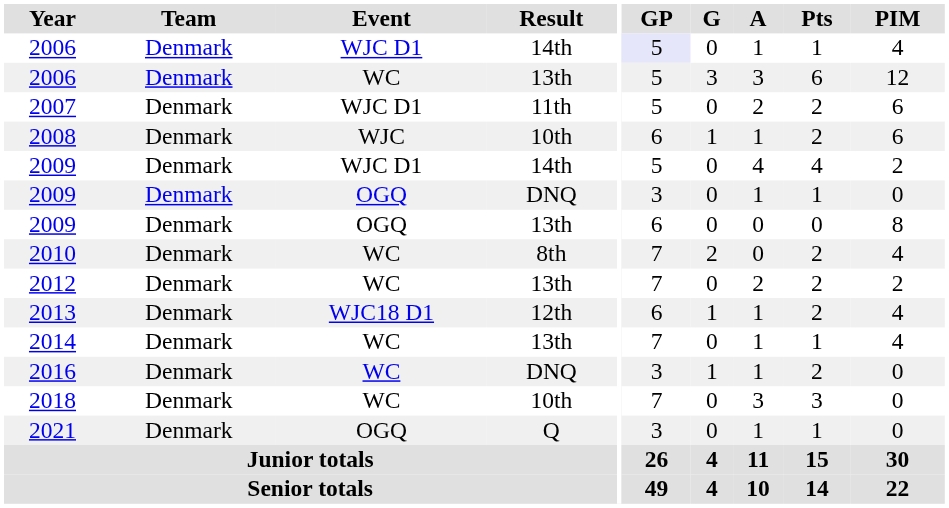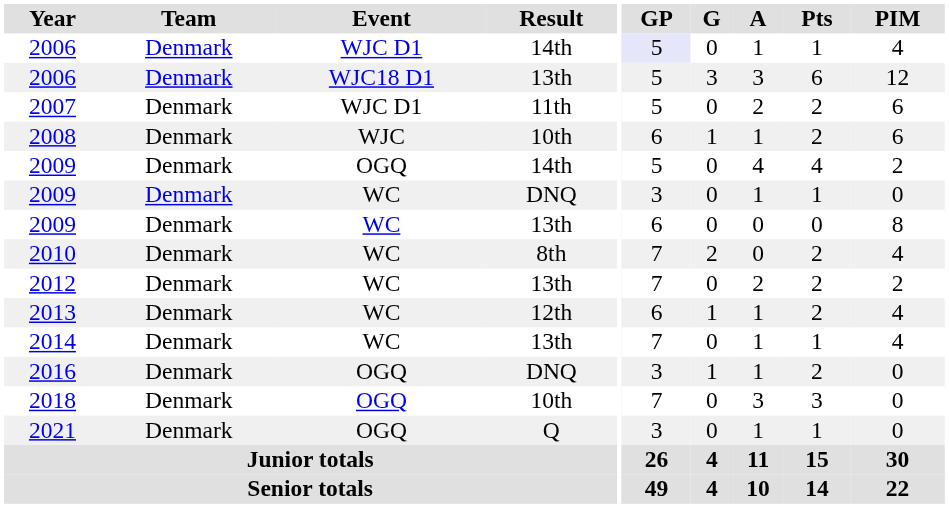2006 / 13th | Event: WC -> WJC18 D1
2009 / 14th | Event: WJC D1 -> OGQ
2009 / DNQ | Event: OGQ -> WC
2009 / 13th | Event: OGQ -> WC
2013 | Event: WJC18 D1 -> WC
2016 | Event: WC -> OGQ
2018 | Event: WC -> OGQ
